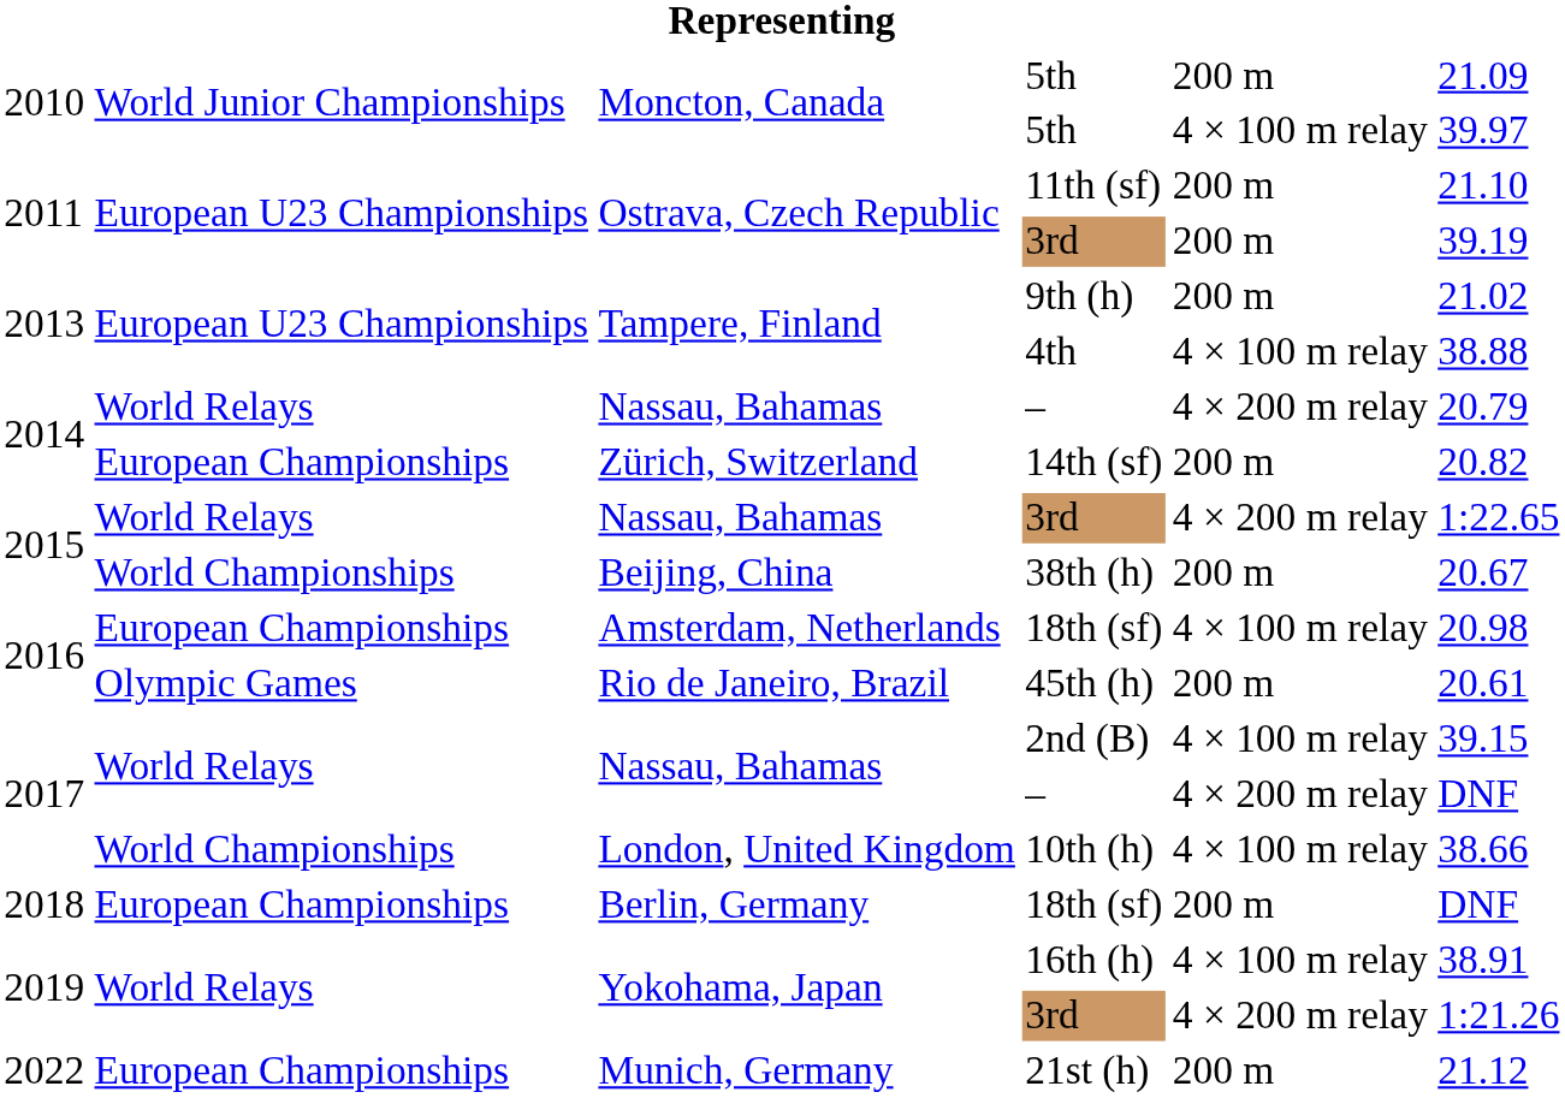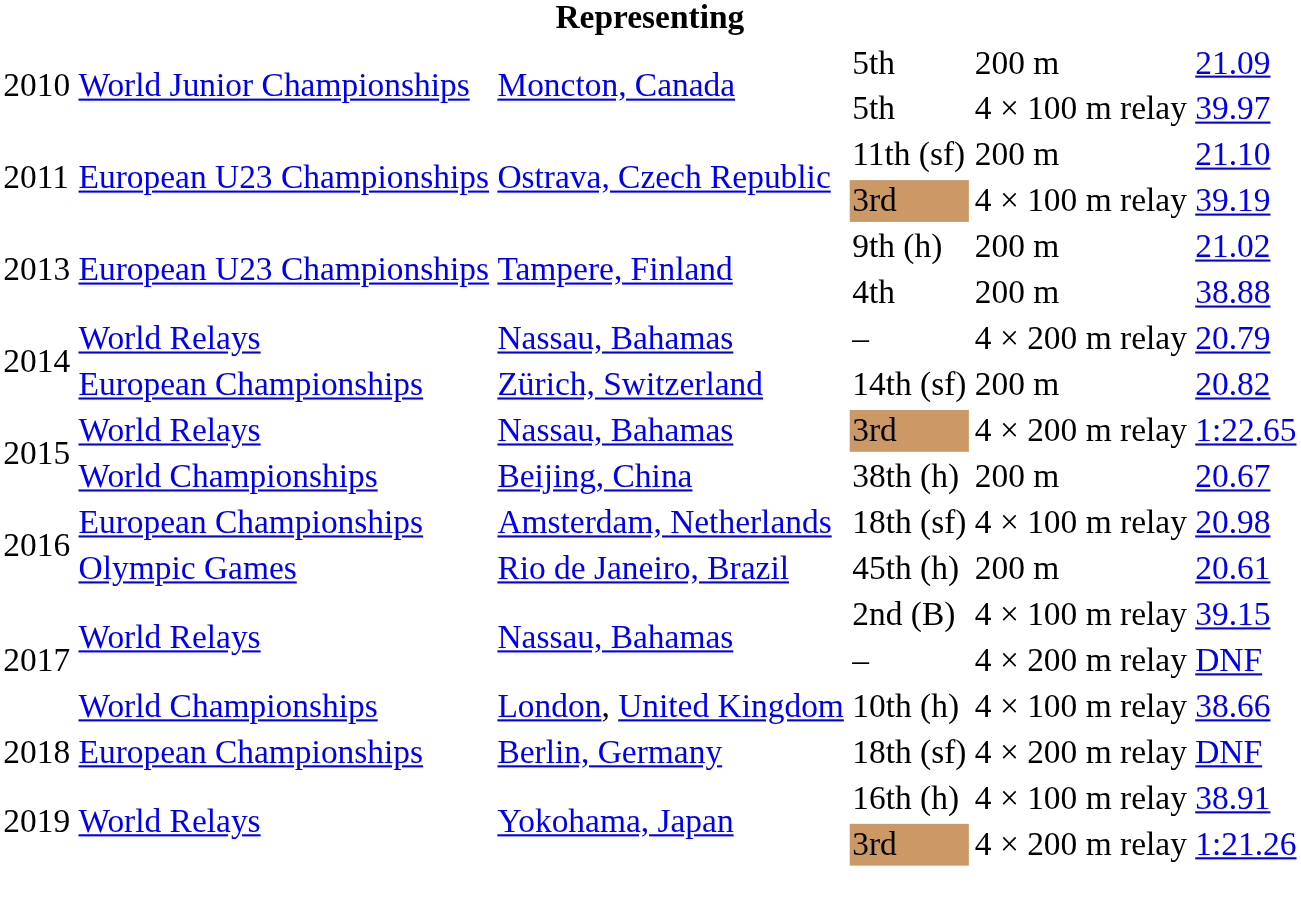2011 / 3rd | column 5: 200 m -> 4 × 100 m relay
4th | column 5: 4 × 100 m relay -> 200 m
2018 / 18th (sf) | column 5: 200 m -> 4 × 200 m relay
- row: 2022 | European Championships | Munich, Germany | 21st (h) | 200 m | 21.12
